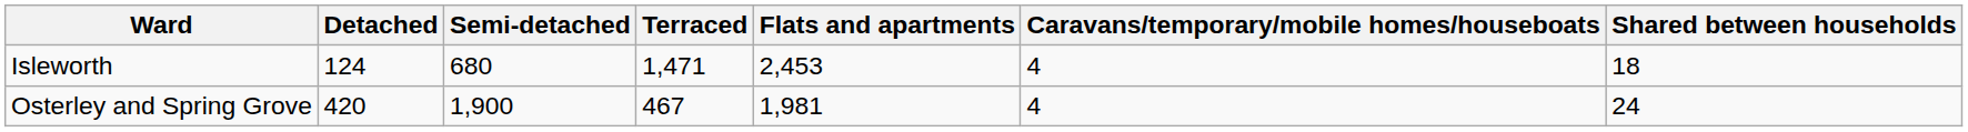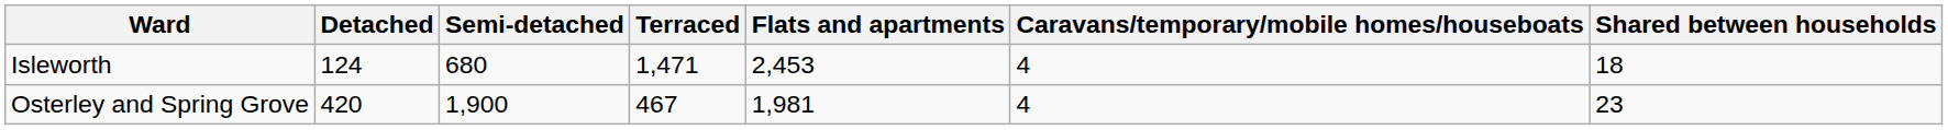Osterley and Spring Grove | Shared between households: 24 -> 23
